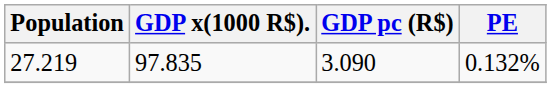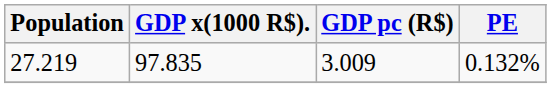27.219 | GDP pc (R$): 3.090 -> 3.009
